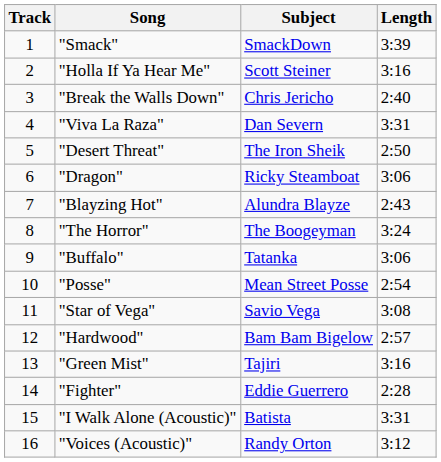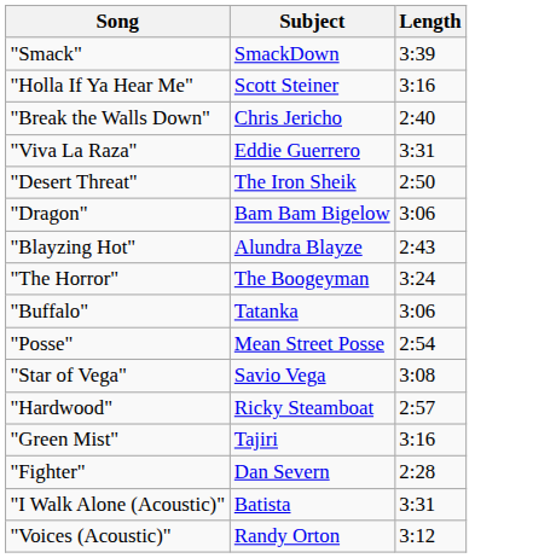- column: Track | 1 | 2 | 3 | 4 | 5 | 6 | 7 | 8 | 9 | 10 | 11 | 12 | 13 | 14 | 15 | 16
"Viva La Raza" | Subject: Dan Severn -> Eddie Guerrero
"Dragon" | Subject: Ricky Steamboat -> Bam Bam Bigelow
"Hardwood" | Subject: Bam Bam Bigelow -> Ricky Steamboat
"Fighter" | Subject: Eddie Guerrero -> Dan Severn
